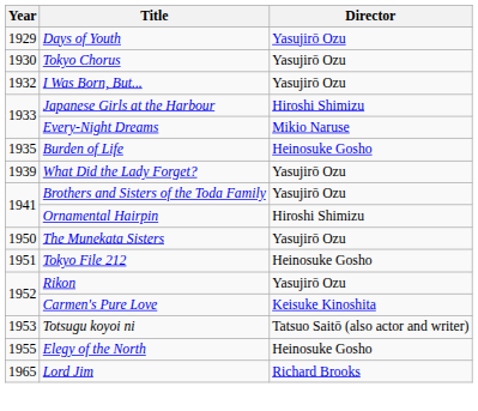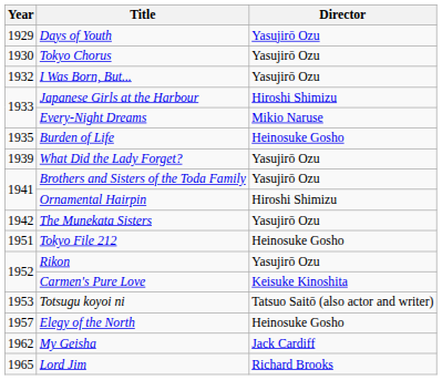The Munekata Sisters | Year: 1950 -> 1942
Elegy of the North | Year: 1955 -> 1957
+ row: 1962 | My Geisha | Jack Cardiff
